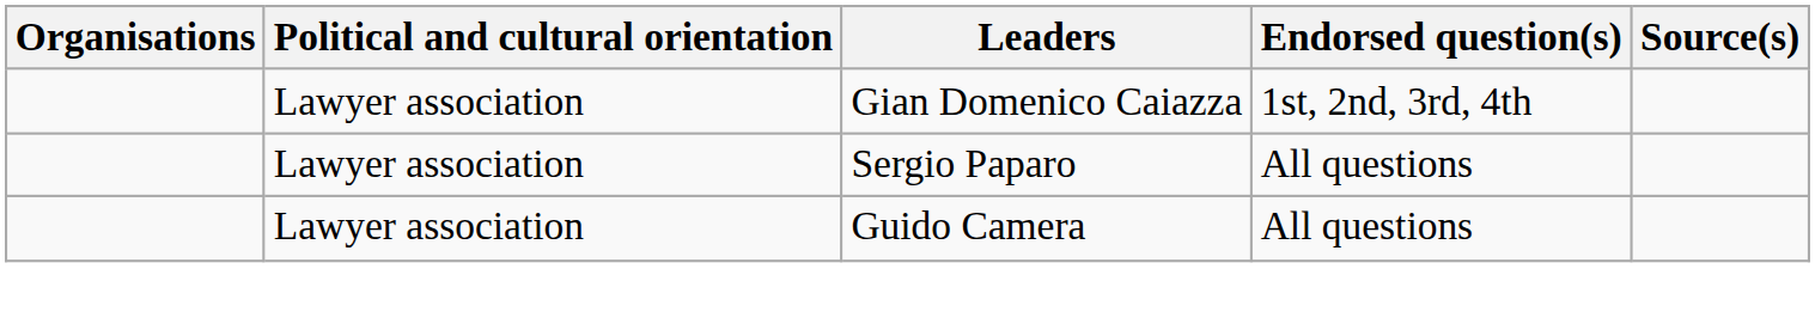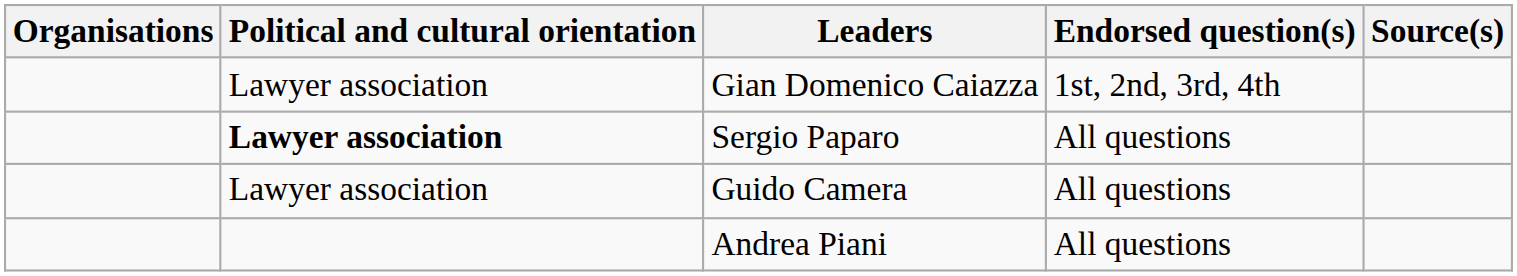Sergio Paparo | Political and cultural orientation: normal -> bold
+ row: Andrea Piani | All questions
